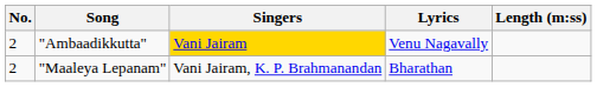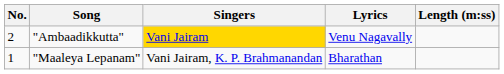"Maaleya Lepanam" | No.: 2 -> 1
